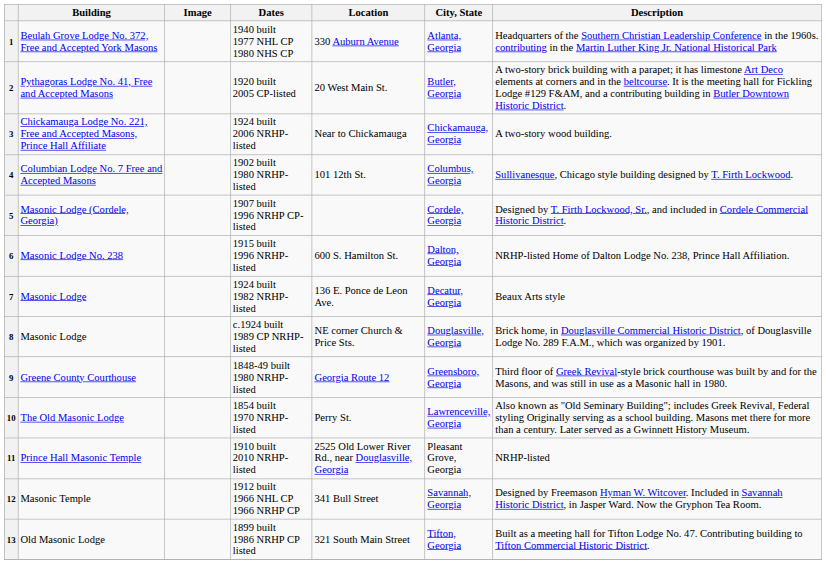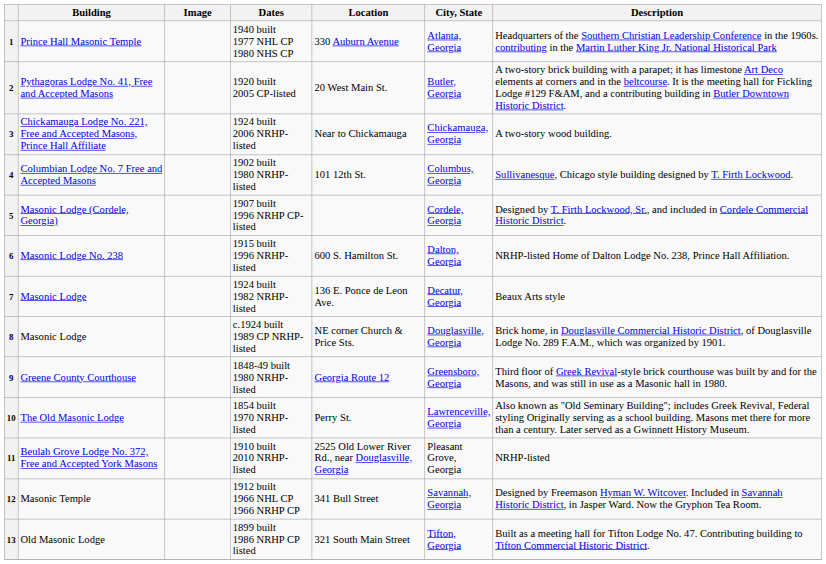1 | Building: Beulah Grove Lodge No. 372, Free and Accepted York Masons -> Prince Hall Masonic Temple
11 | Building: Prince Hall Masonic Temple -> Beulah Grove Lodge No. 372, Free and Accepted York Masons
